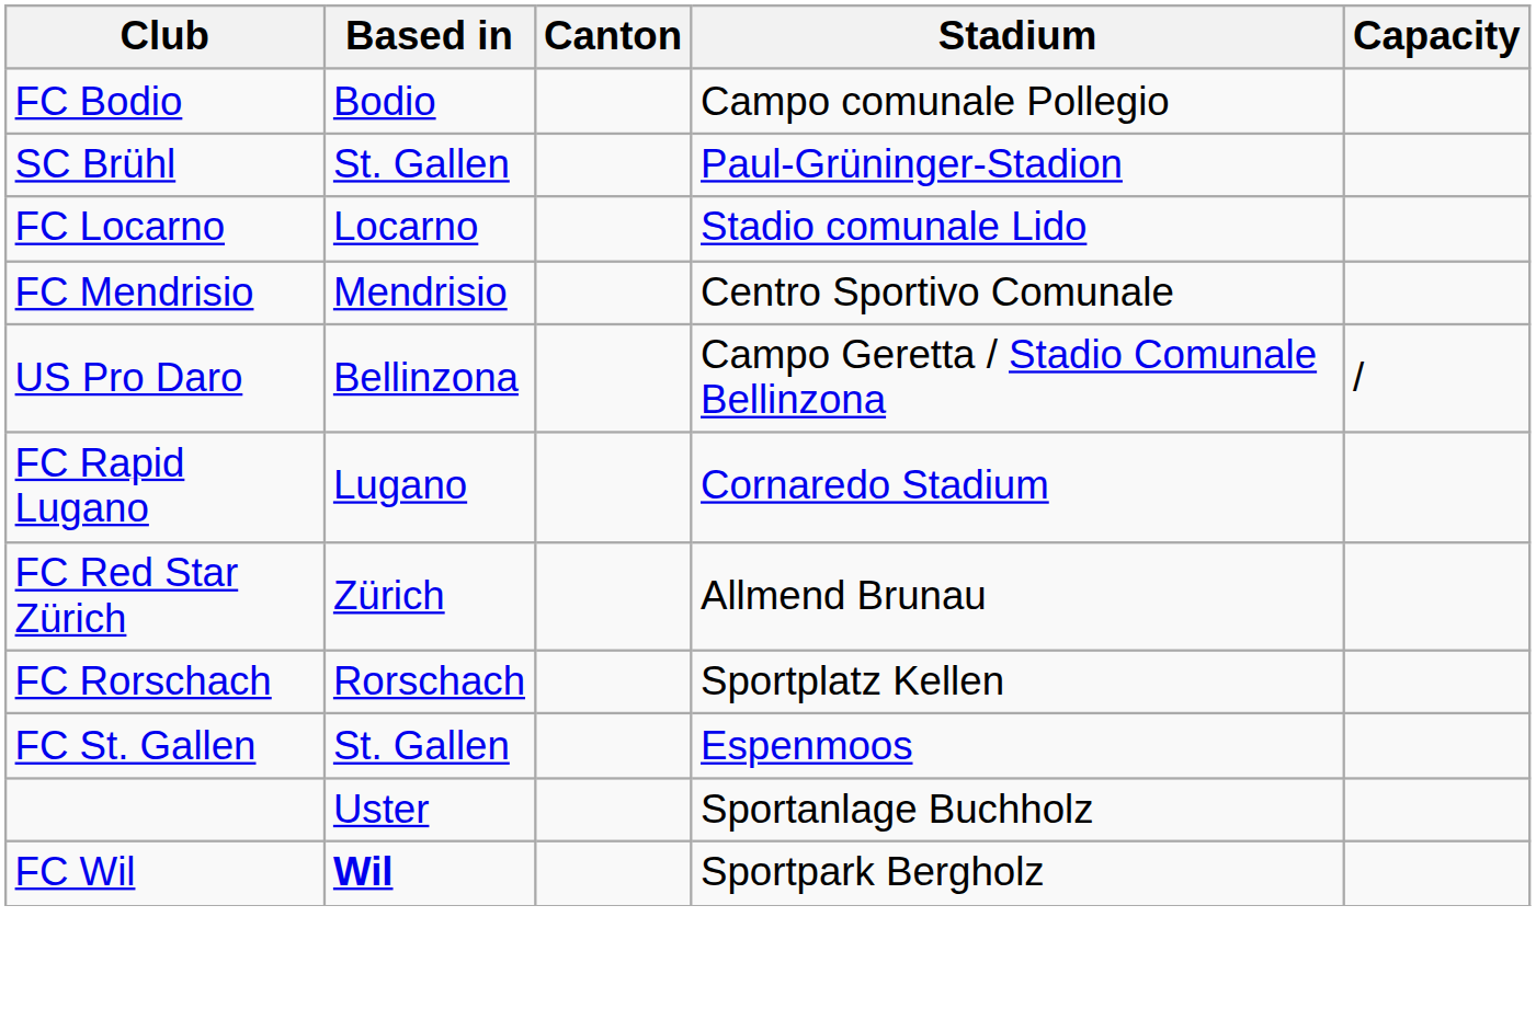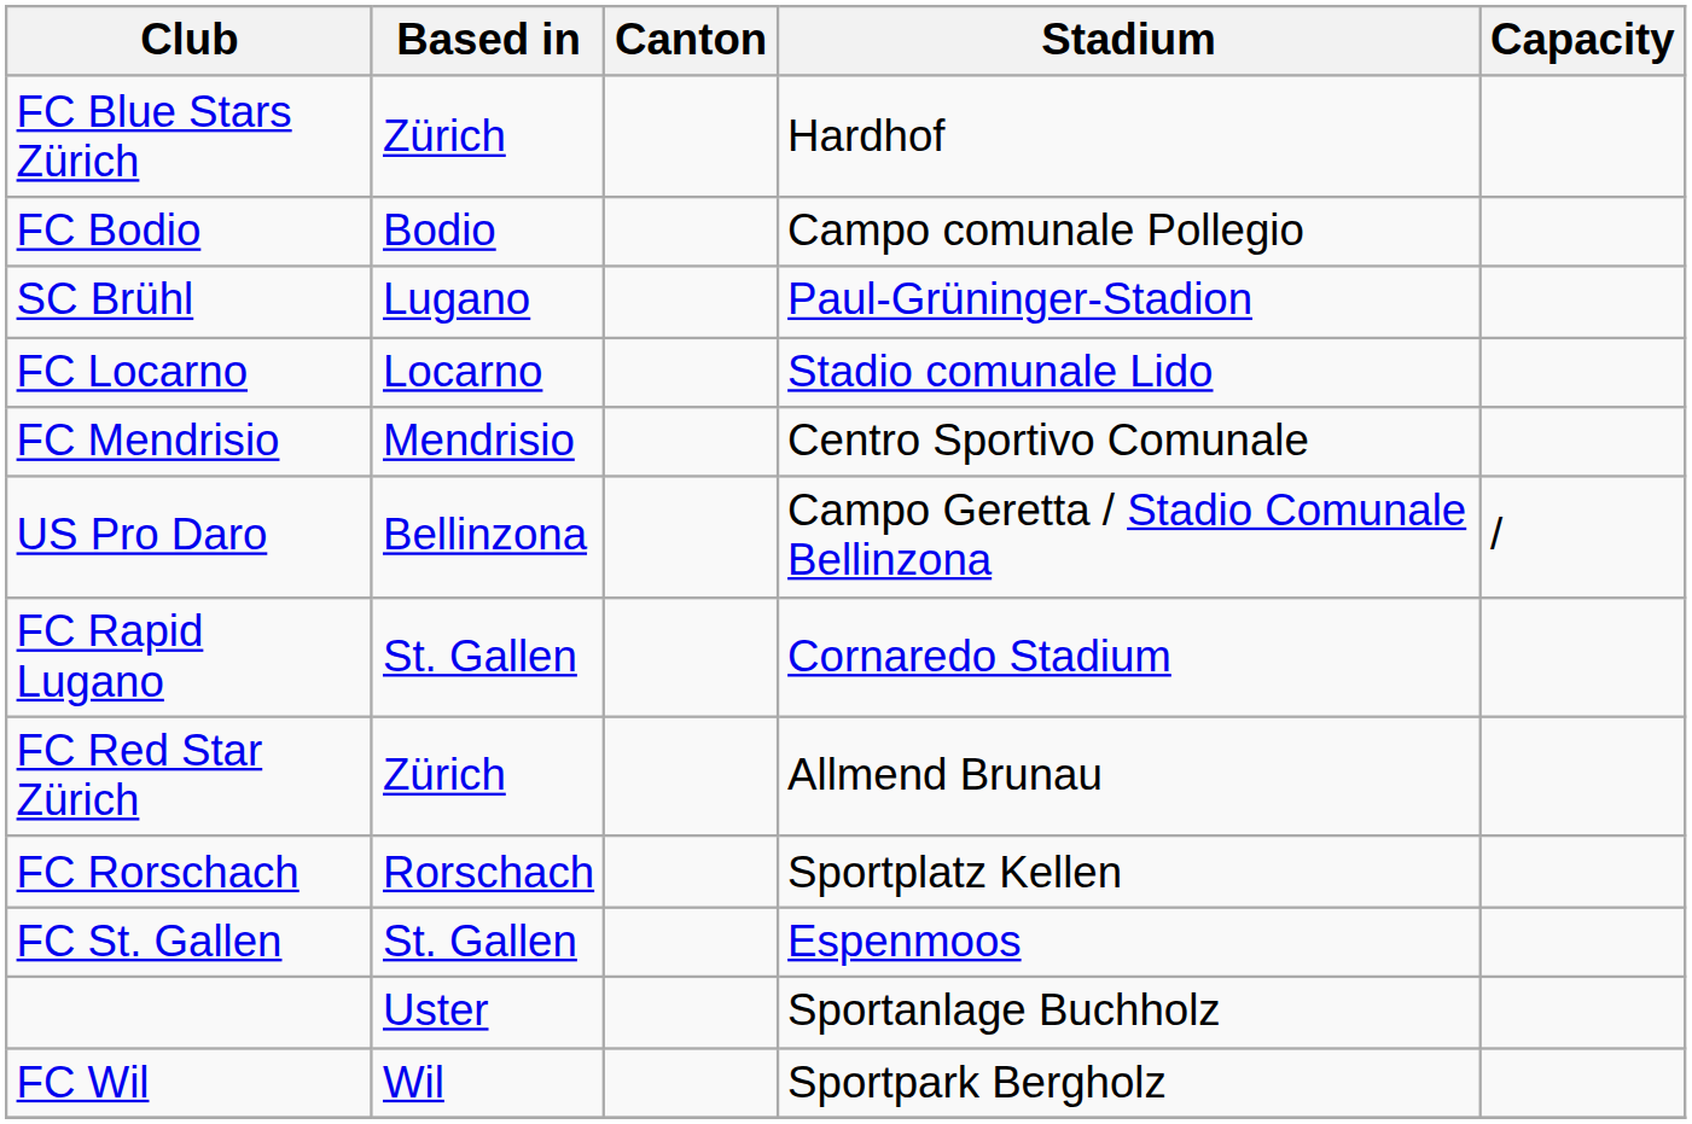+ row: FC Blue Stars Zürich | Zürich | Hardhof
SC Brühl | Based in: St. Gallen -> Lugano
FC Rapid Lugano | Based in: Lugano -> St. Gallen
FC Wil | Based in: bold -> normal
